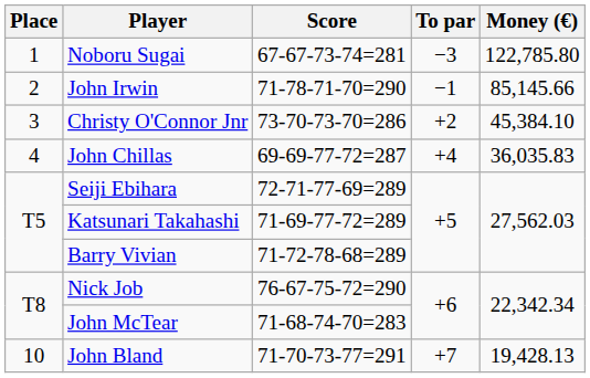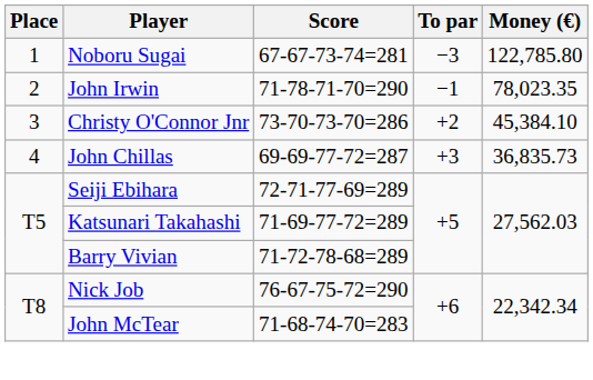John Irwin | Money (€): 85,145.66 -> 78,023.35
John Chillas | To par: +4 -> +3
John Chillas | Money (€): 36,035.83 -> 36,835.73
- row: 10 | John Bland | 71-70-73-77=291 | +7 | 19,428.13
